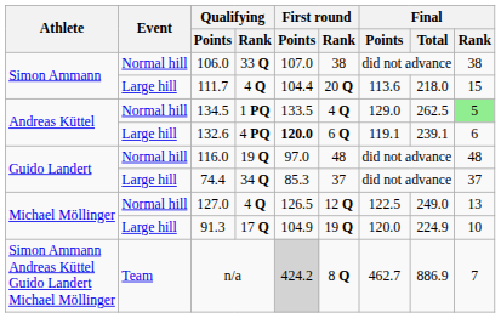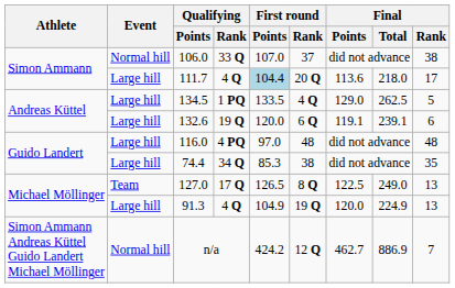106.0 | First round / Rank: 38 -> 37
111.7 | First round / Points: no background -> lightblue background
111.7 | Final / Rank: 15 -> 17
134.5 | Event: Normal hill -> Large hill
134.5 | Final / Rank: lightgreen background -> no background
132.6 | Qualifying / Rank: 4 PQ -> 19 Q
132.6 | First round / Points: bold -> normal
116.0 | Event: Normal hill -> Large hill
116.0 | Qualifying / Rank: 19 Q -> 4 PQ
74.4 | First round / Rank: 37 -> 38
74.4 | Final / Rank: 37 -> 35
127.0 | Event: Normal hill -> Team
127.0 | Qualifying / Rank: 4 Q -> 17 Q
127.0 | First round / Rank: 12 Q -> 8 Q
91.3 | Qualifying / Rank: 17 Q -> 4 Q
91.3 | Final / Rank: 10 -> 13
n/a | Event: Team -> Normal hill
n/a | First round / Points: lightgrey background -> no background
n/a | First round / Rank: 8 Q -> 12 Q
